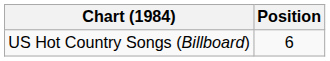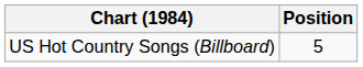US Hot Country Songs (Billboard) | Position: 6 -> 5
